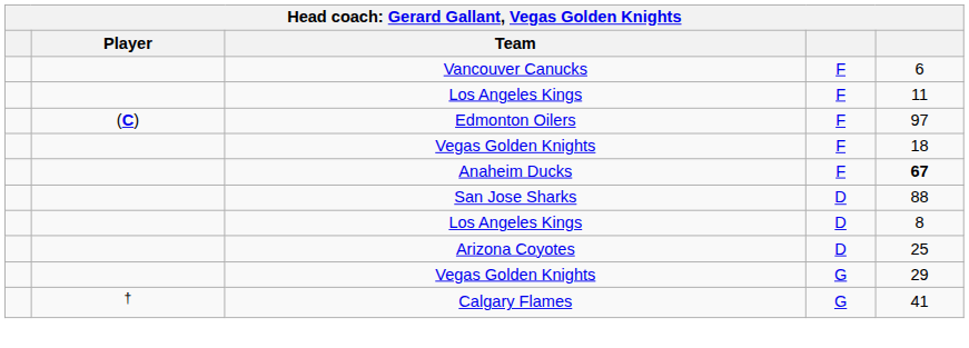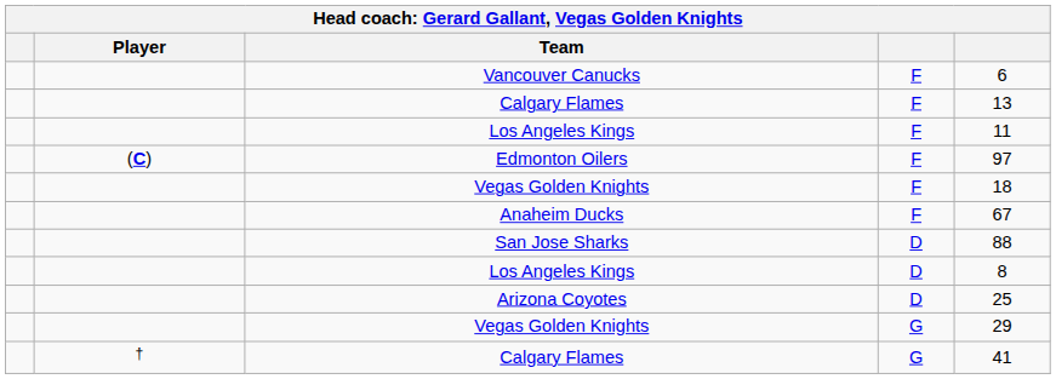+ row: Calgary Flames | F | 13
Anaheim Ducks | column 5: bold -> normal
